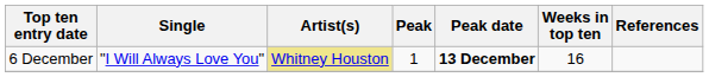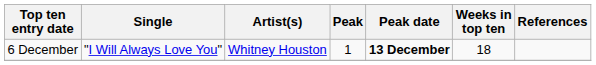6 December | Artist(s): khaki background -> no background
6 December | Weeks in top ten: 16 -> 18
